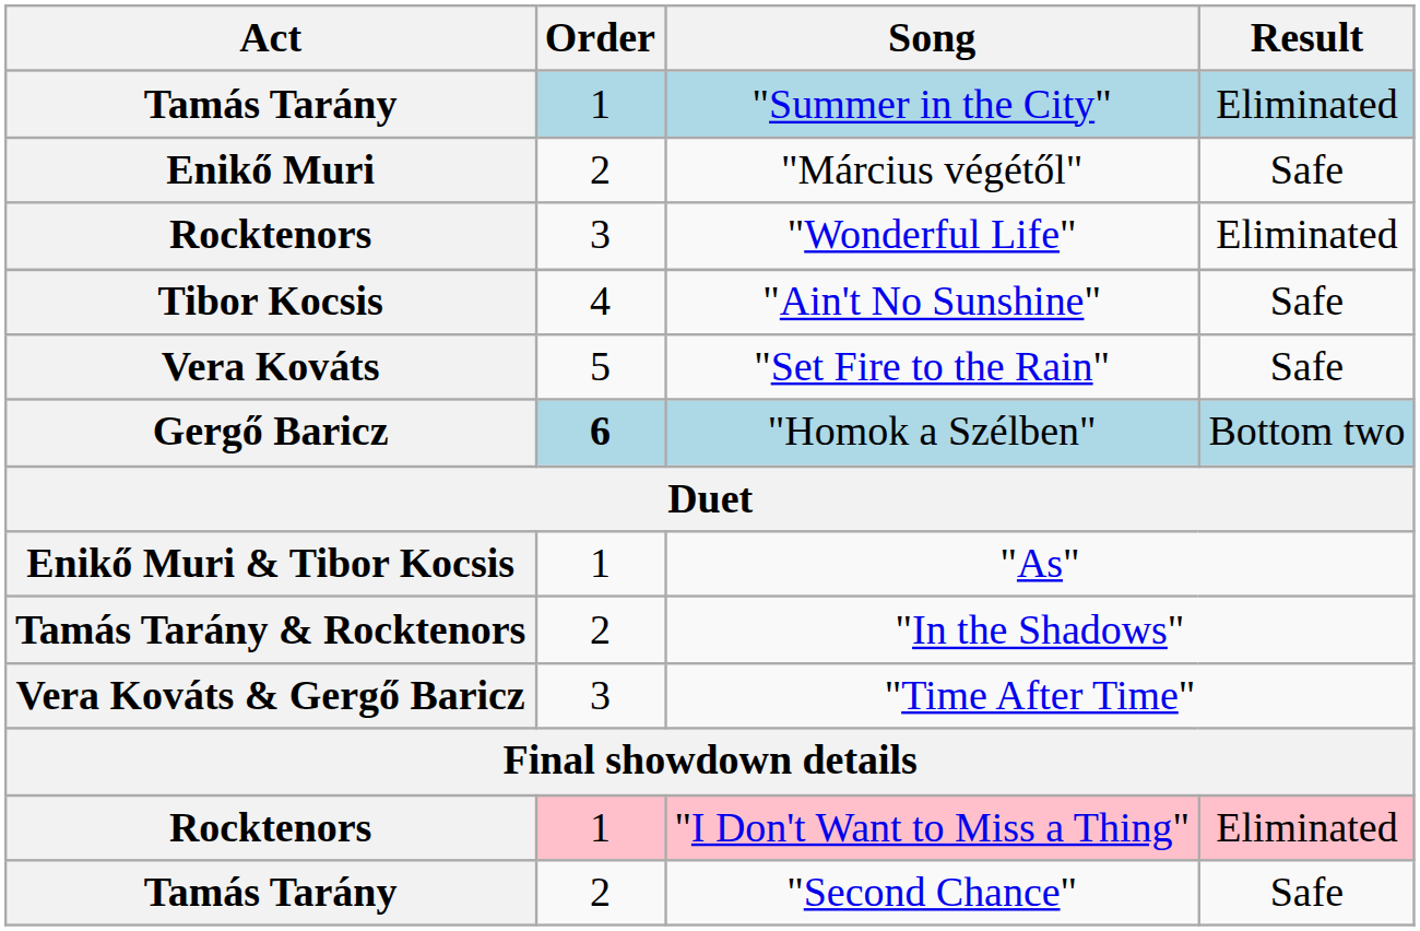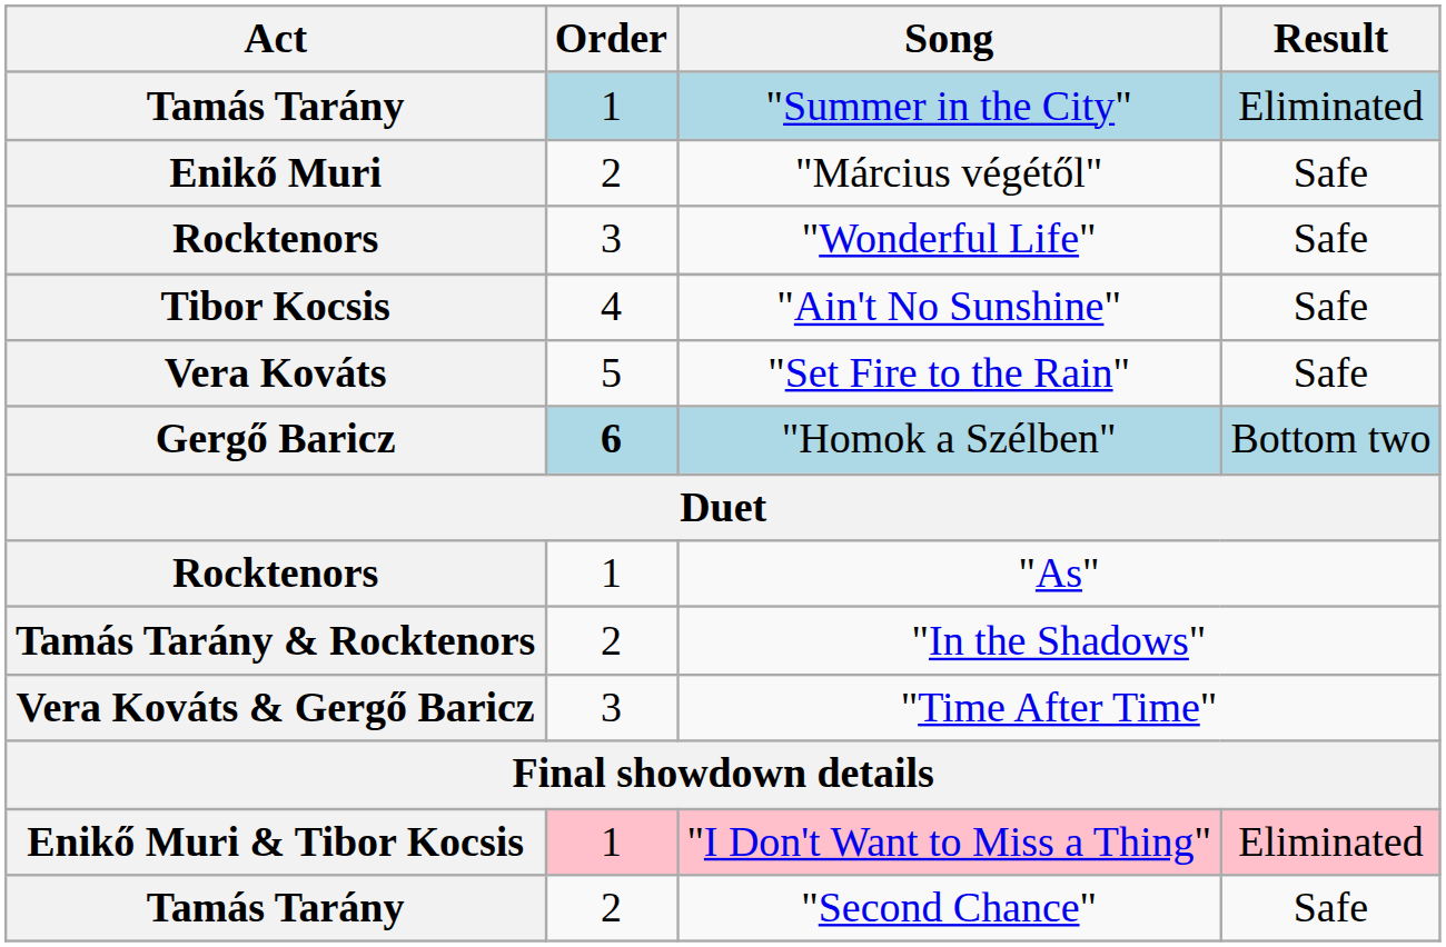"Wonderful Life" | Result: Eliminated -> Safe
"As" | Act: Enikő Muri & Tibor Kocsis -> Rocktenors
"I Don't Want to Miss a Thing" | Act: Rocktenors -> Enikő Muri & Tibor Kocsis
